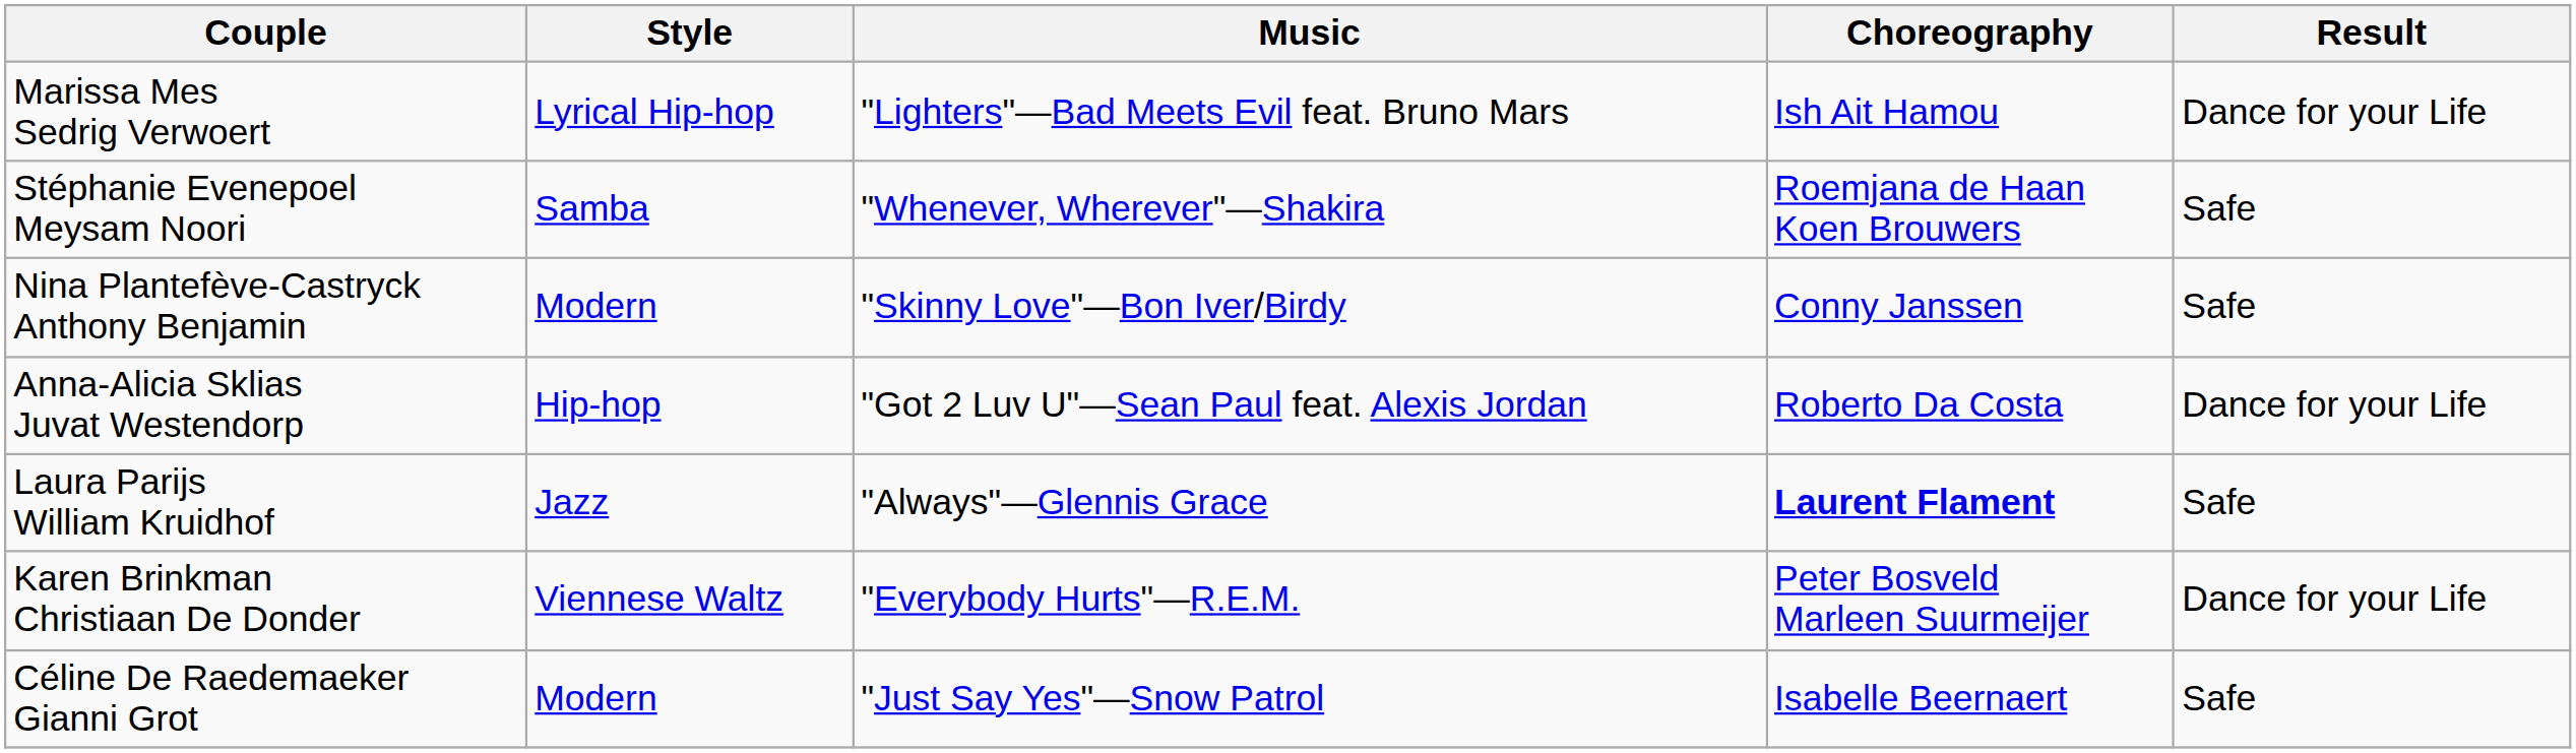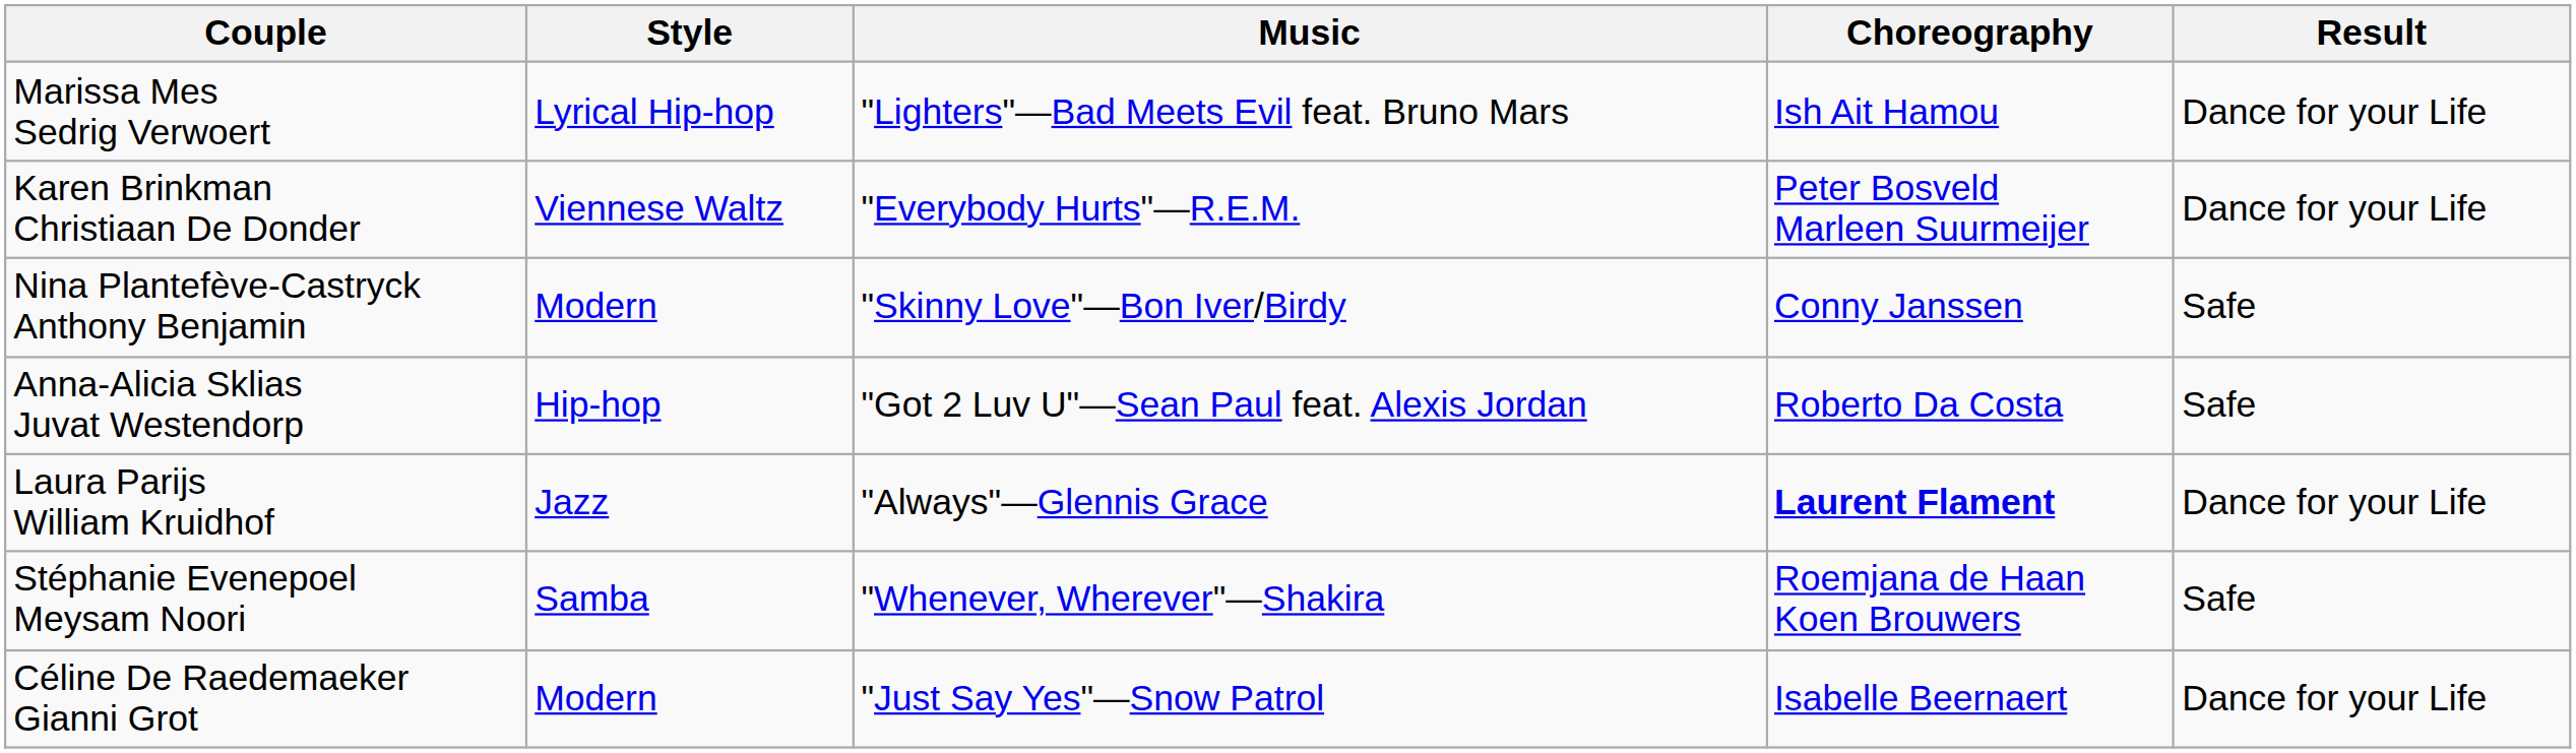rows swapped: Karen Brinkman Christiaan De Donder <-> Stéphanie Evenepoel Meysam Noori
Anna-Alicia Sklias Juvat Westendorp | Result: Dance for your Life -> Safe
Laura Parijs William Kruidhof | Result: Safe -> Dance for your Life
Céline De Raedemaeker Gianni Grot | Result: Safe -> Dance for your Life
